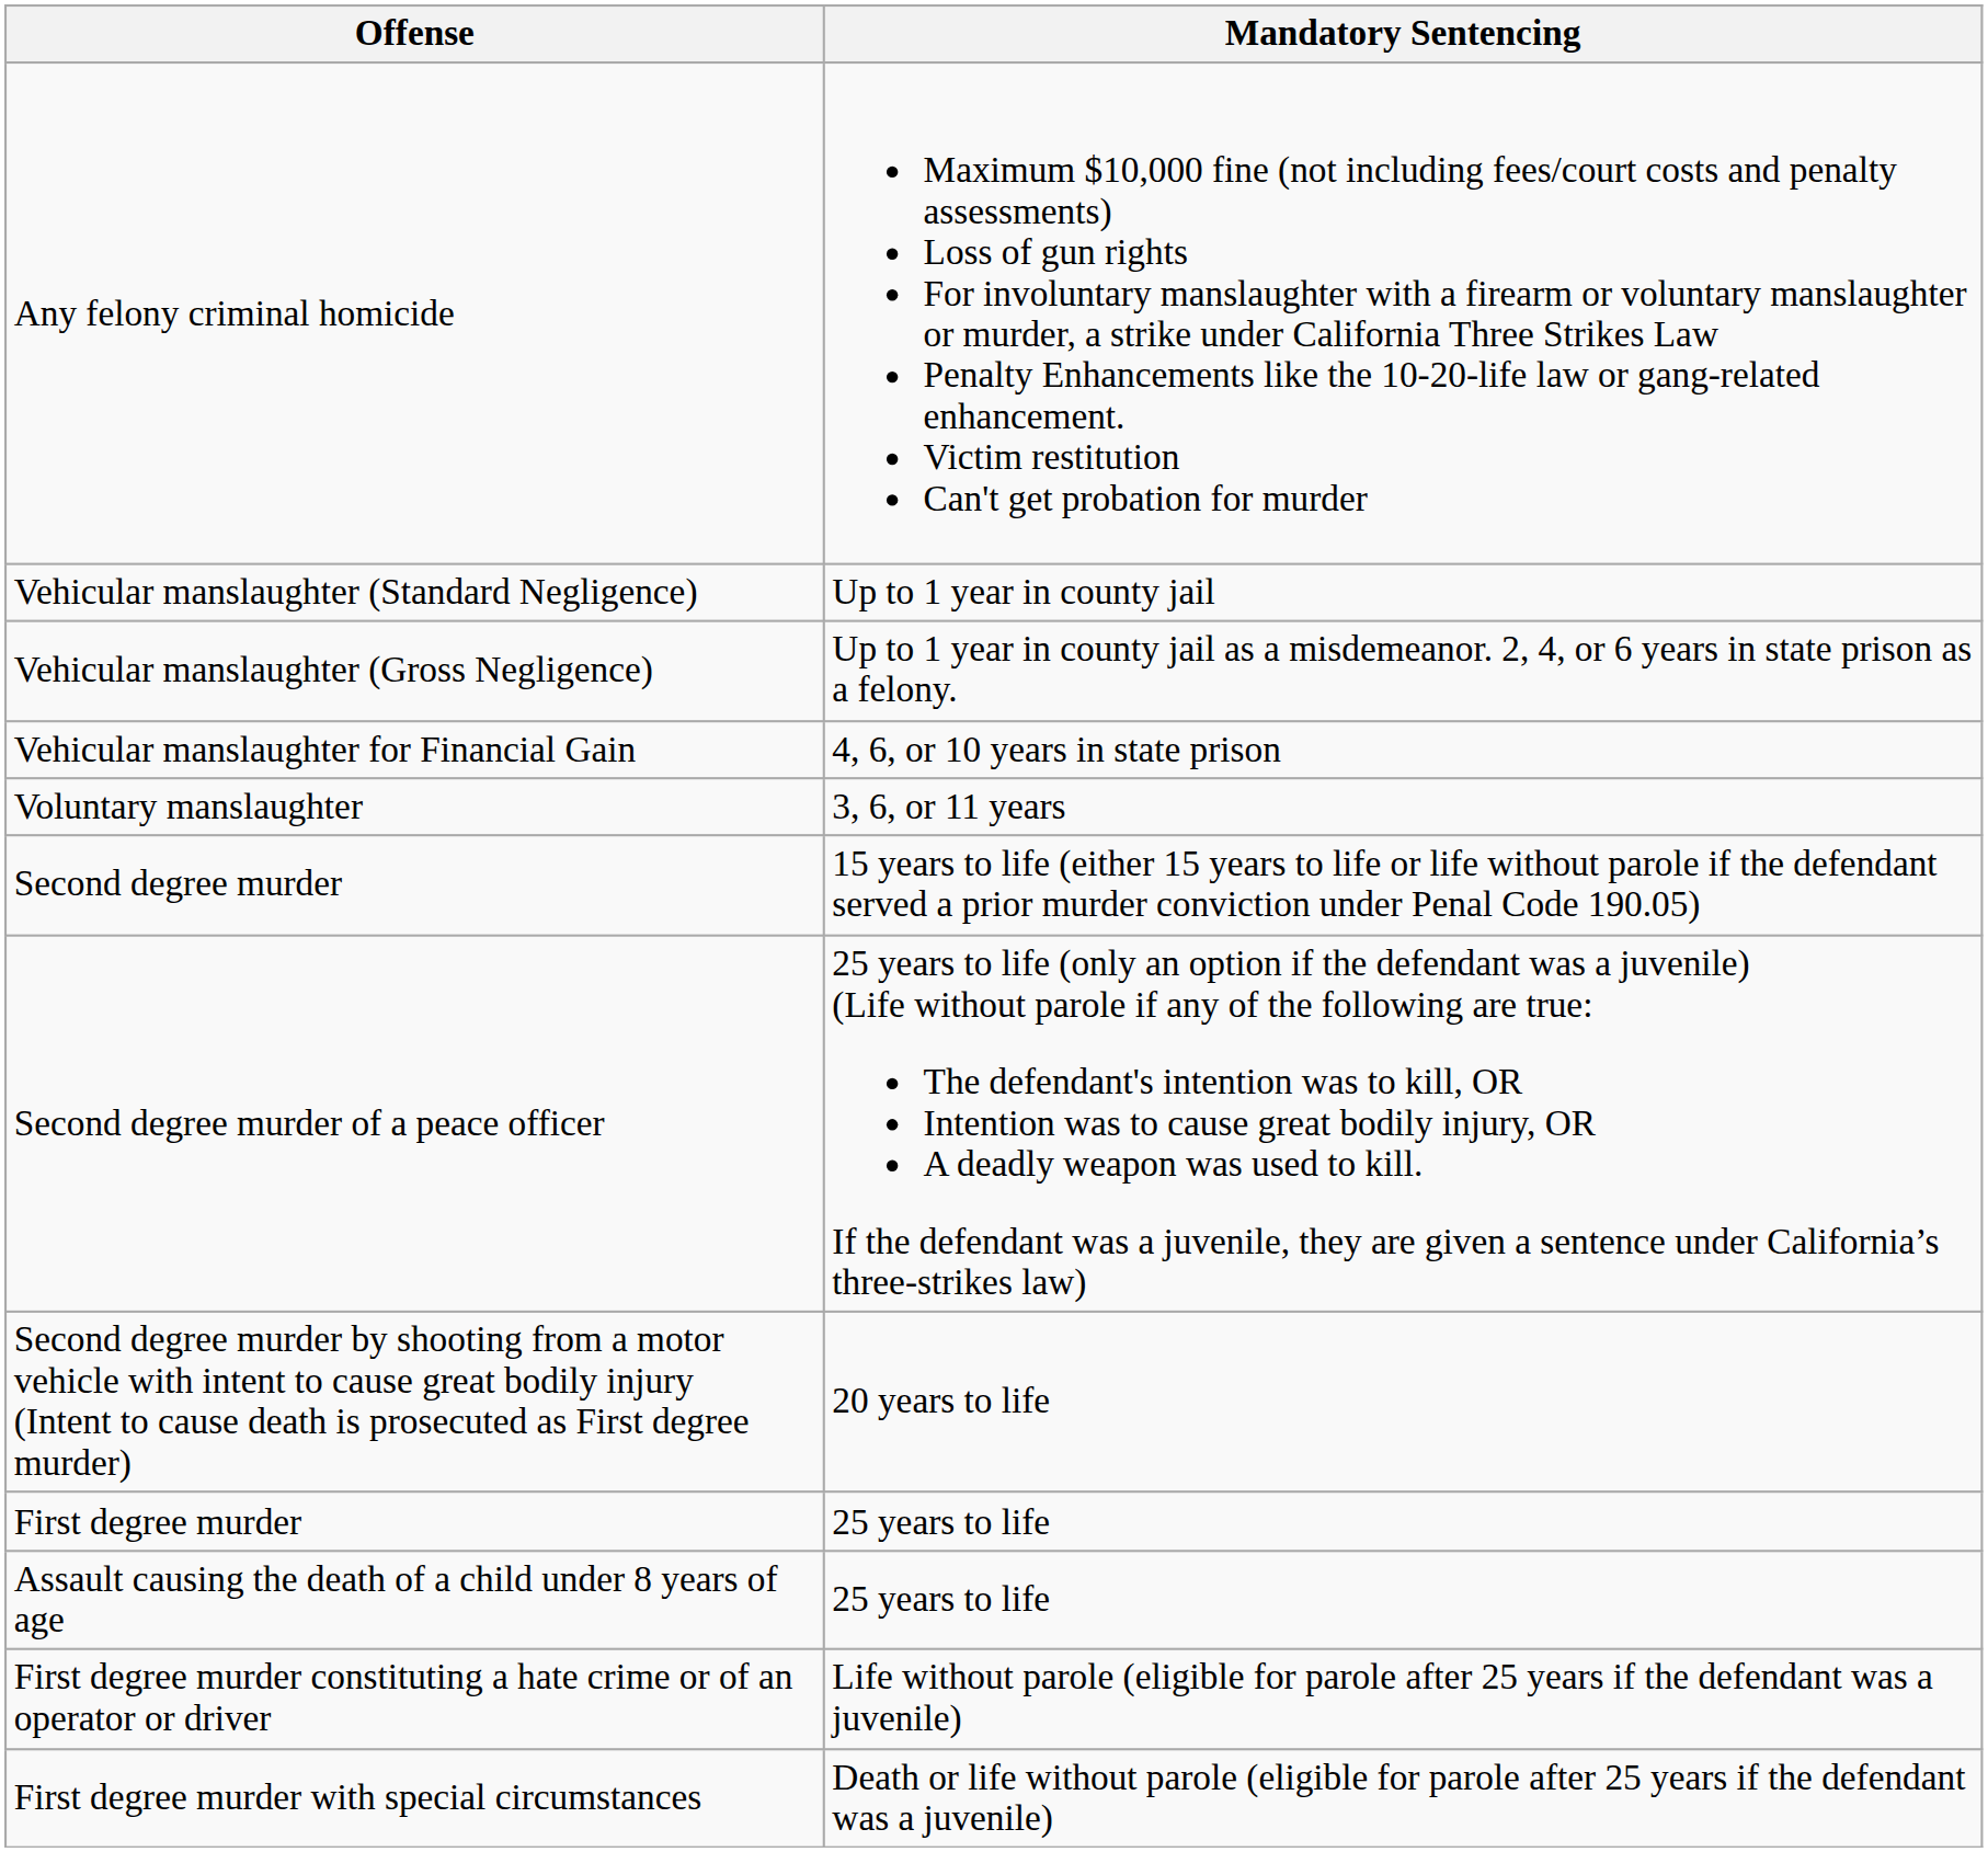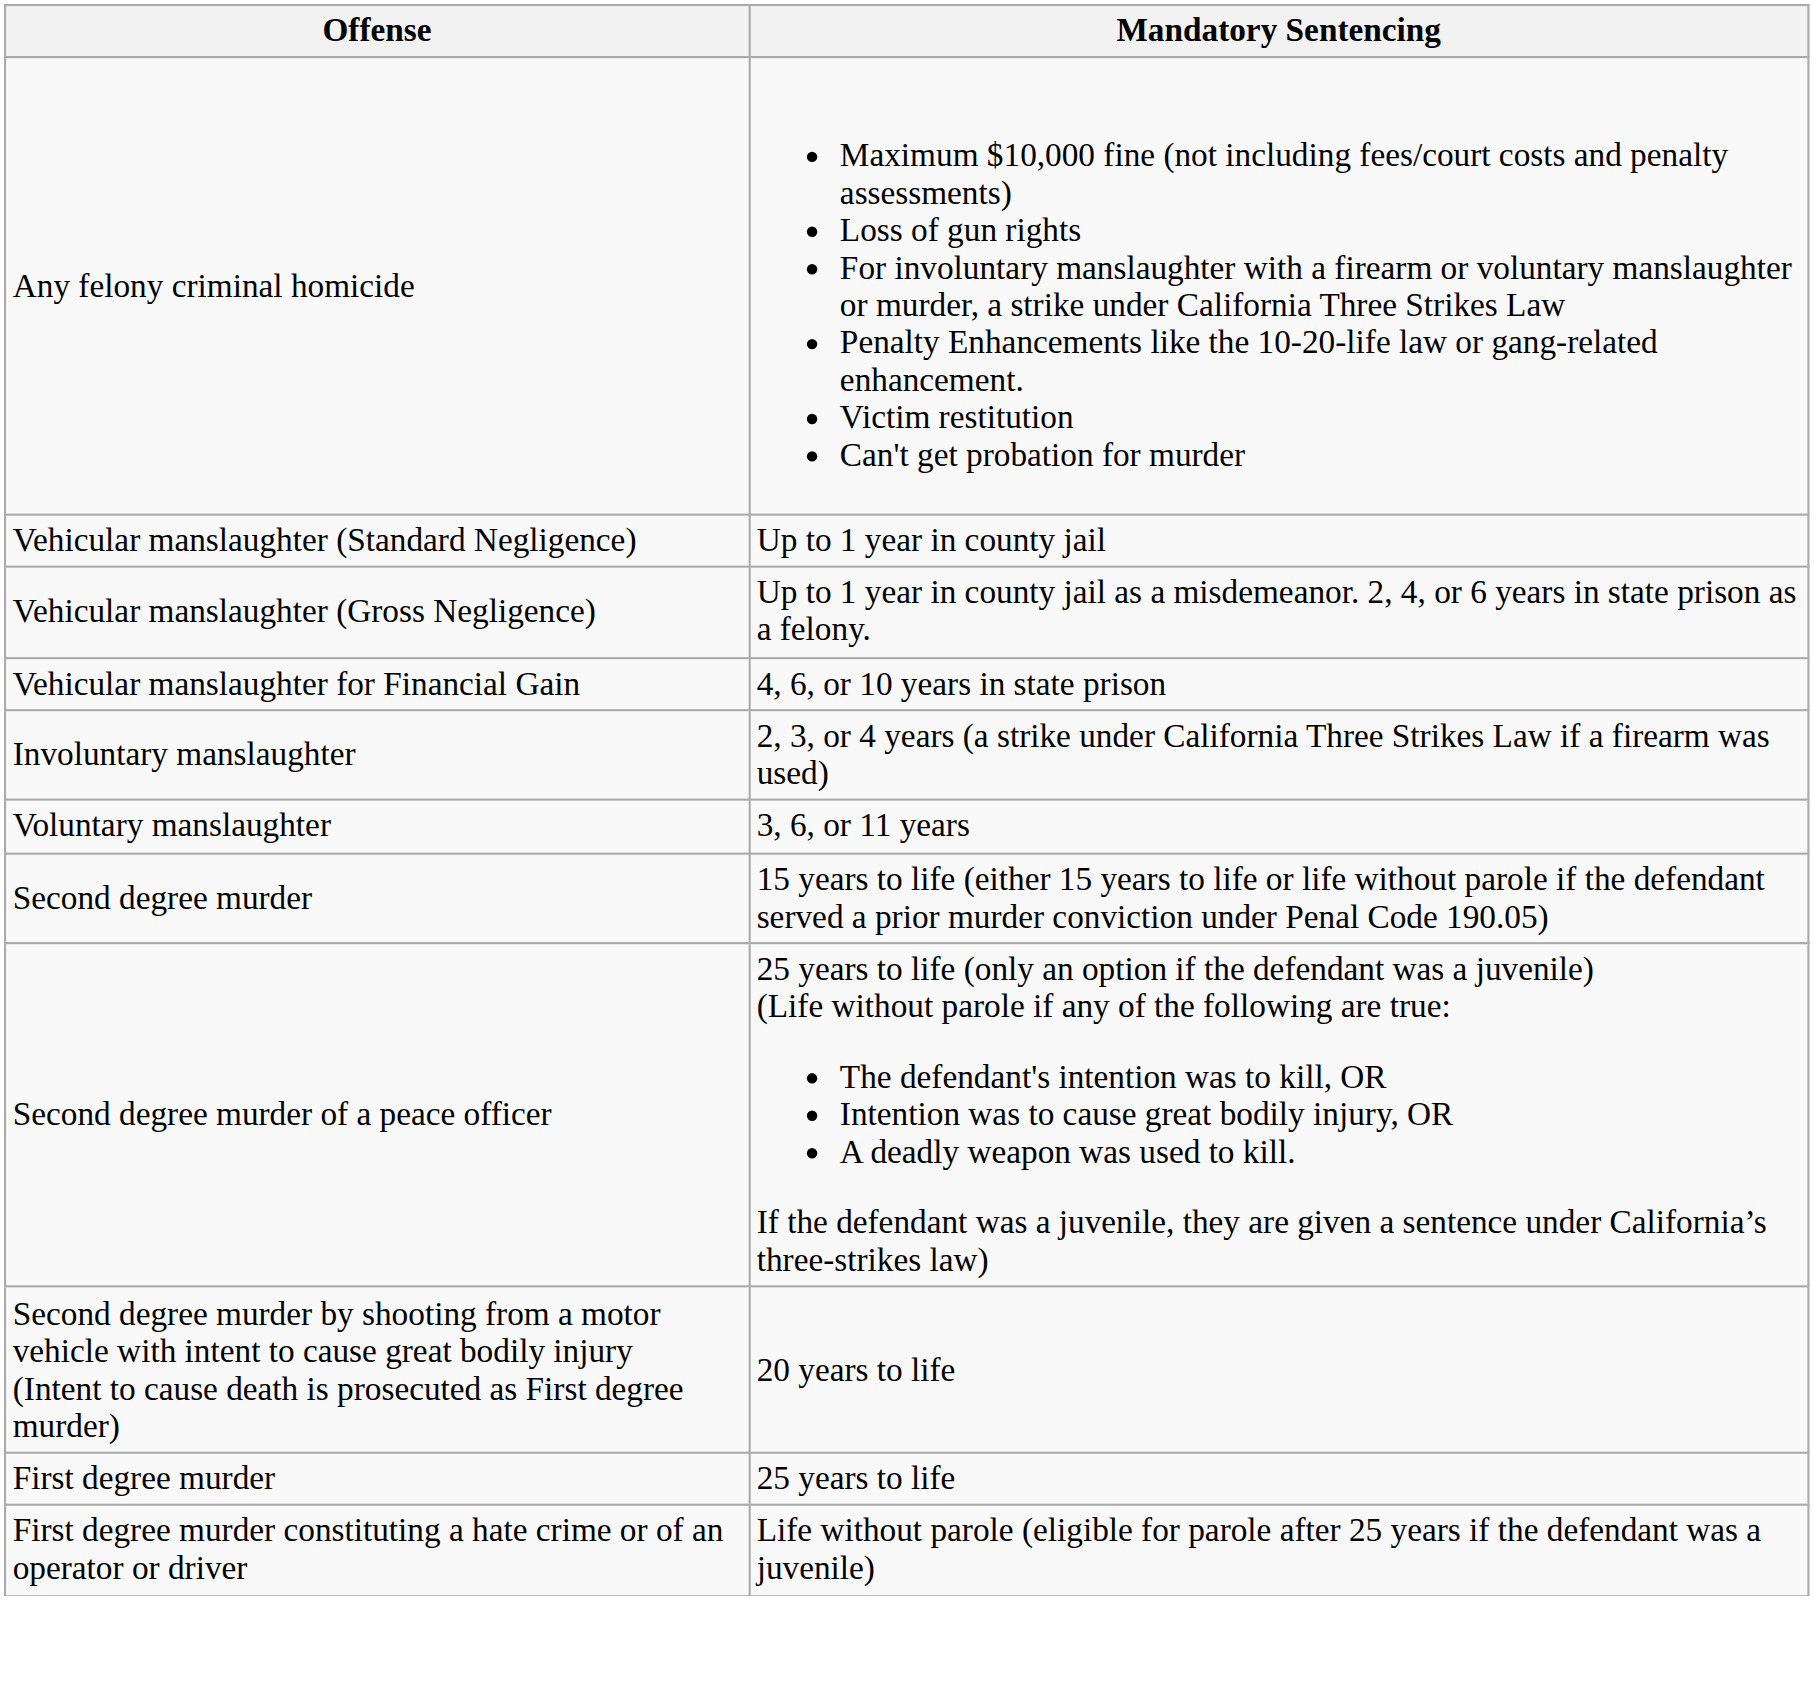+ row: Involuntary manslaughter | 2, 3, or 4 years (a strike under California Three Strikes Law if a firearm was used)
- row: Assault causing the death of a child under 8 years of age | 25 years to life
- row: First degree murder with special circumstances | Death or life without parole (eligible for parole after 25 years if the defendant was a juvenile)
